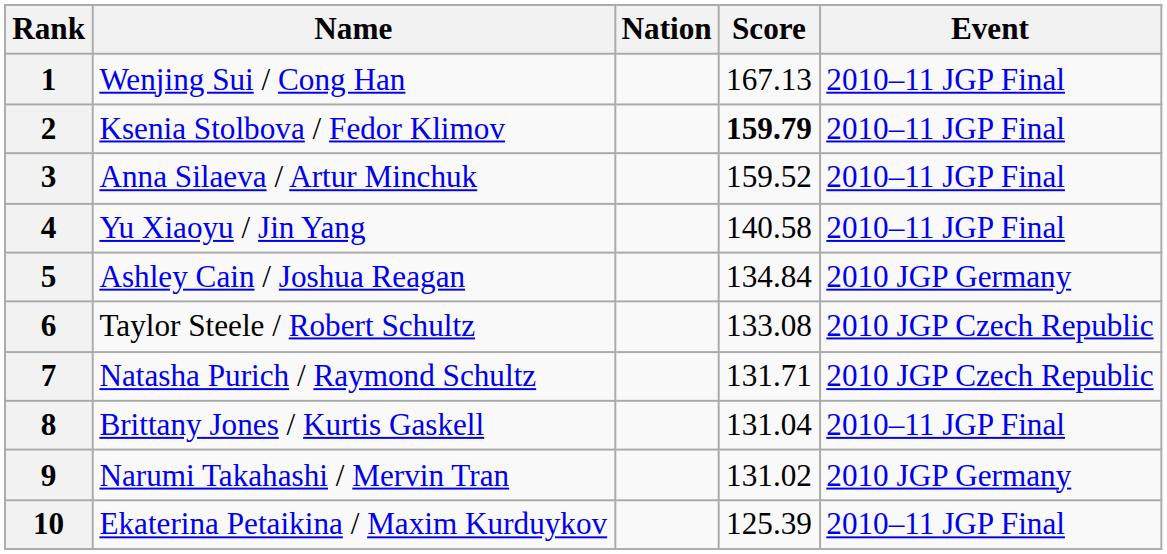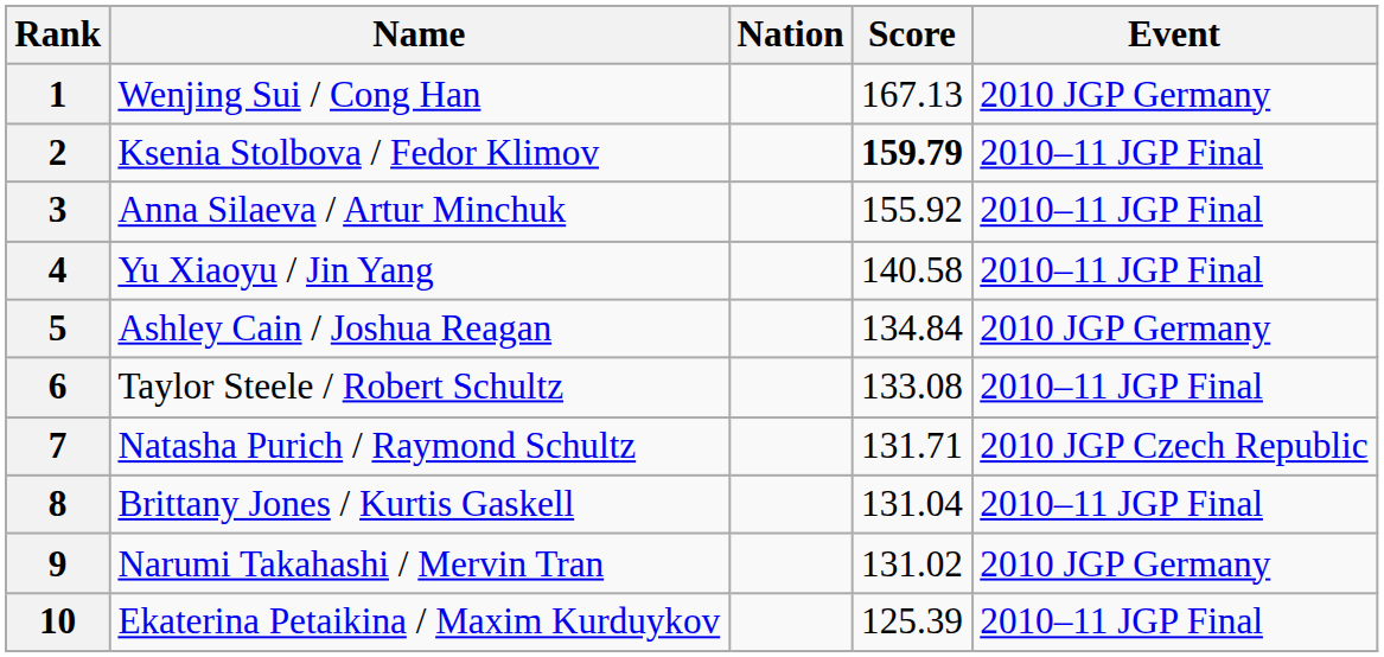1 | Event: 2010–11 JGP Final -> 2010 JGP Germany
3 | Score: 159.52 -> 155.92
6 | Event: 2010 JGP Czech Republic -> 2010–11 JGP Final
